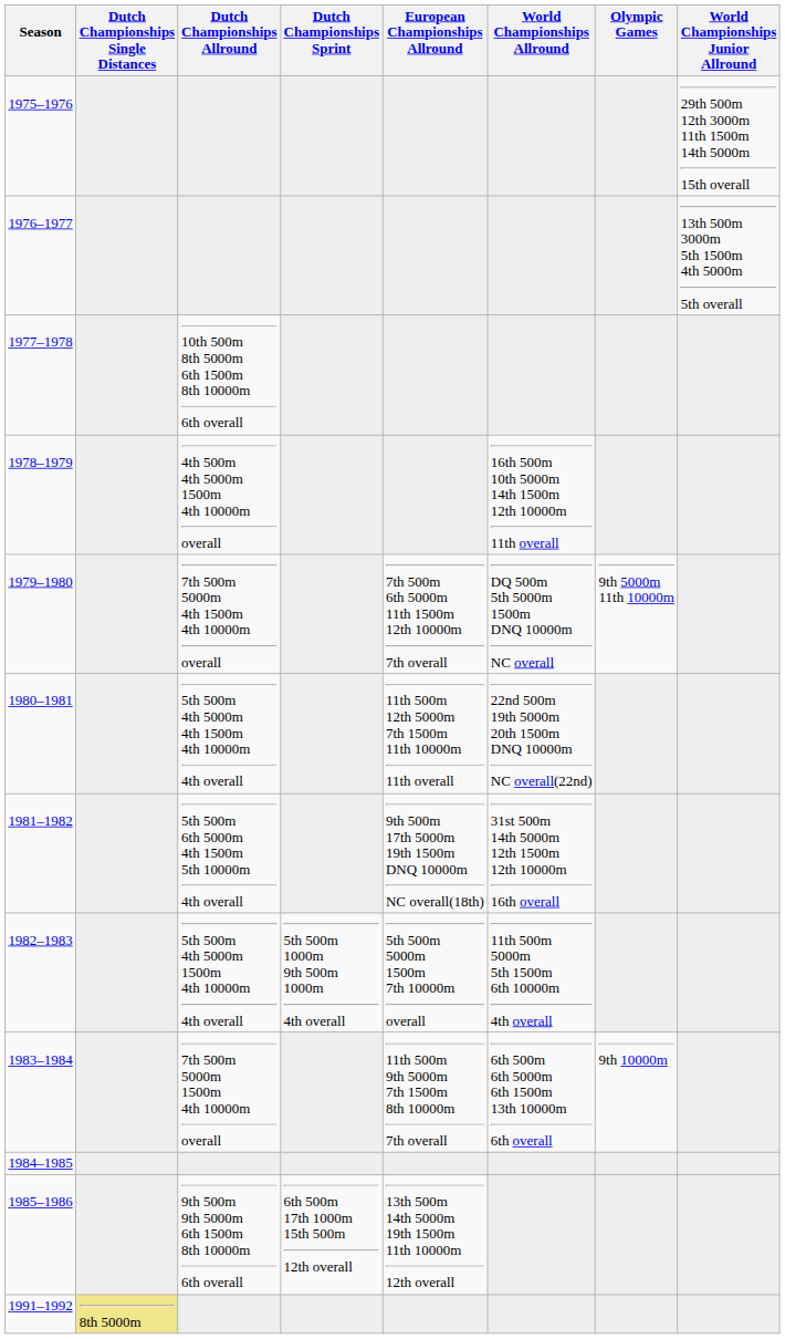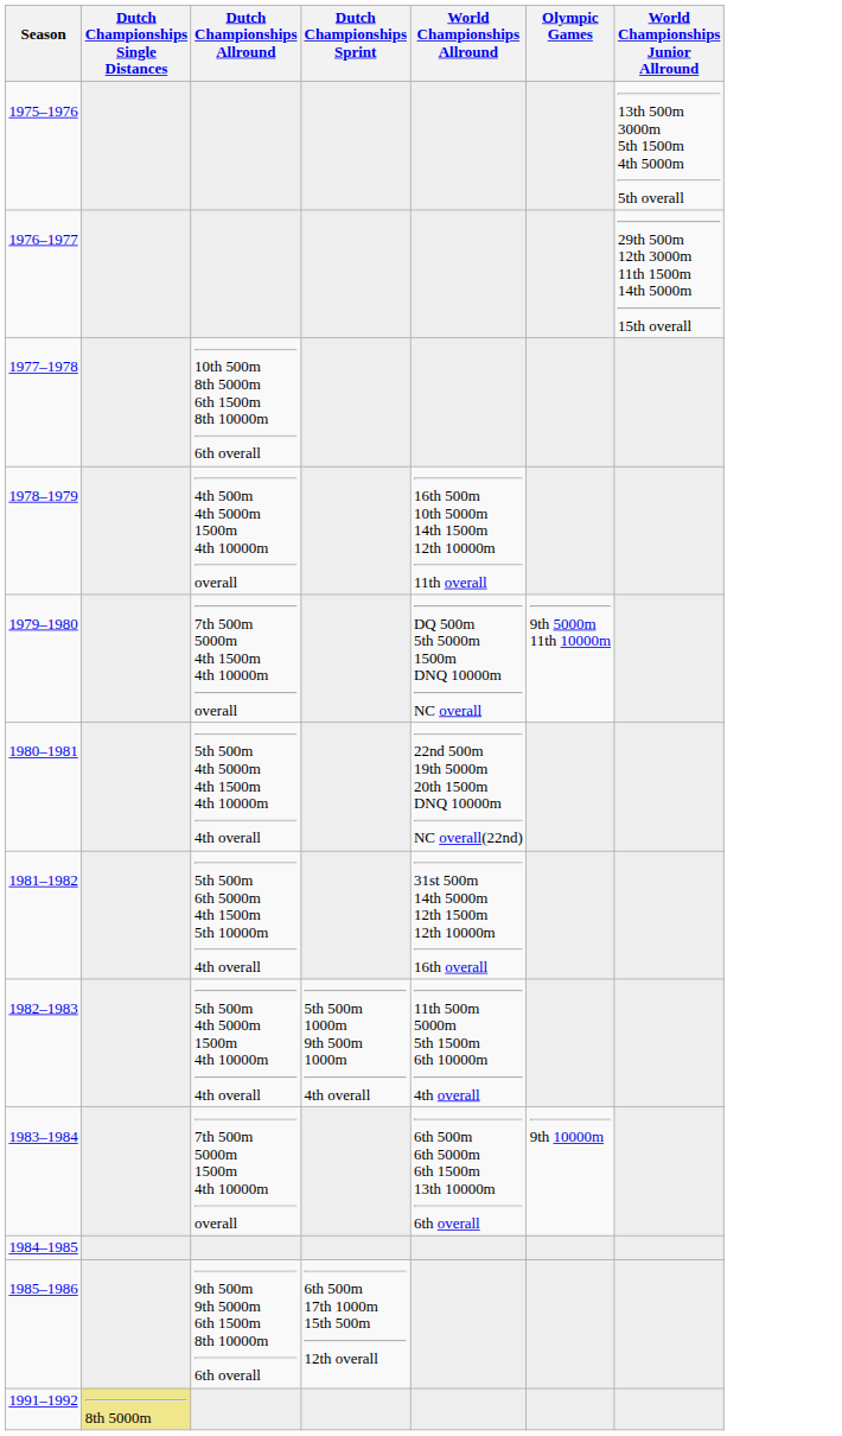- column: European Championships Allround | 7th 500m 6th 5000m 11th 1500m 12th 10000m 7th overall | 11th 500m 12th 5000m 7th 1500m 11th 10000m 11th overall | 9th 500m 17th 5000m 19th 1500m DNQ 10000m NC overall(18th) | 5th 500m 5000m 1500m 7th 10000m overall | 11th 500m 9th 5000m 7th 1500m 8th 10000m 7th overall | 13th 500m 14th 5000m 19th 1500m 11th 10000m 12th overall
1975–1976 | World Championships Junior Allround: 29th 500m 12th 3000m 11th 1500m 14th 5000m 15th overall -> 13th 500m 3000m 5th 1500m 4th 5000m 5th overall
1976–1977 | World Championships Junior Allround: 13th 500m 3000m 5th 1500m 4th 5000m 5th overall -> 29th 500m 12th 3000m 11th 1500m 14th 5000m 15th overall
